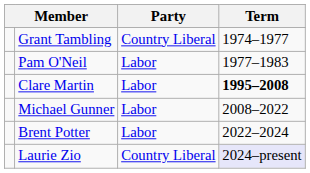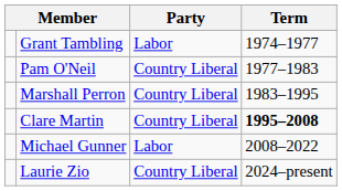Grant Tambling | Party: Country Liberal -> Labor
Pam O'Neil | Party: Labor -> Country Liberal
+ row: Marshall Perron | Country Liberal | 1983–1995
Clare Martin | Party: Labor -> Country Liberal
- row: Brent Potter | Labor | 2022–2024
Laurie Zio | Term: lavender background -> no background
